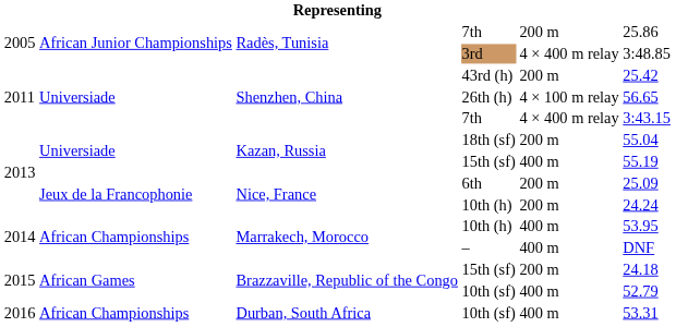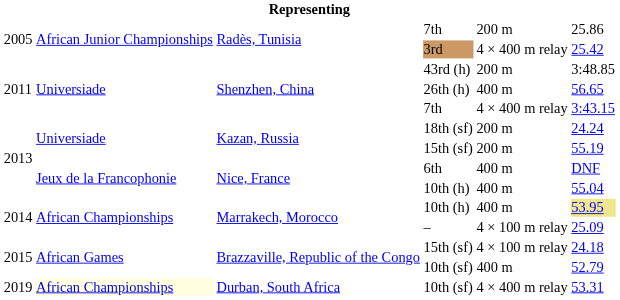3rd | column 6: 3:48.85 -> 25.42
43rd (h) | column 6: 25.42 -> 3:48.85
26th (h) | column 5: 4 × 100 m relay -> 400 m
18th (sf) | column 6: 55.04 -> 24.24
Kazan, Russia / 15th (sf) | column 5: 400 m -> 200 m
6th | column 5: 200 m -> 400 m
6th | column 6: 25.09 -> DNF
Nice, France / 10th (h) | column 5: 200 m -> 400 m
Nice, France / 10th (h) | column 6: 24.24 -> 55.04
Marrakech, Morocco / 10th (h) | column 6: no background -> khaki background
– | column 5: 400 m -> 4 × 100 m relay
– | column 6: DNF -> 25.09
Brazzaville, Republic of the Congo / 15th (sf) | column 5: 200 m -> 4 × 100 m relay
Durban, South Africa / 10th (sf) | column 1: 2016 -> 2019
Durban, South Africa / 10th (sf) | column 2: no background -> lightyellow background
Durban, South Africa / 10th (sf) | column 5: 400 m -> 4 × 400 m relay
